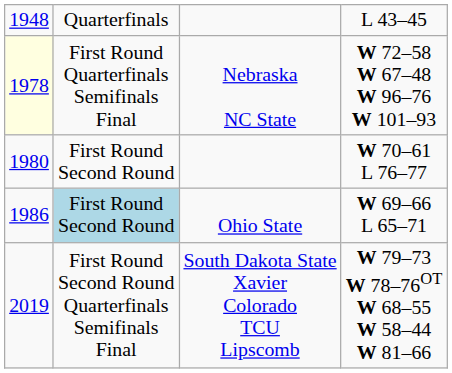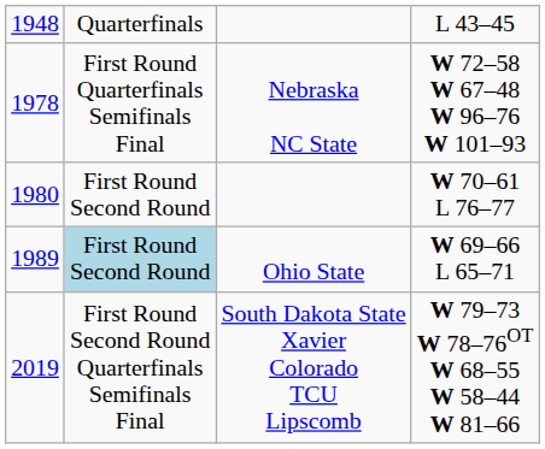Nebraska NC State | column 1: lightyellow background -> no background
Ohio State | column 1: 1986 -> 1989
